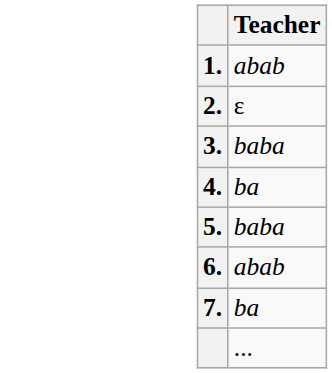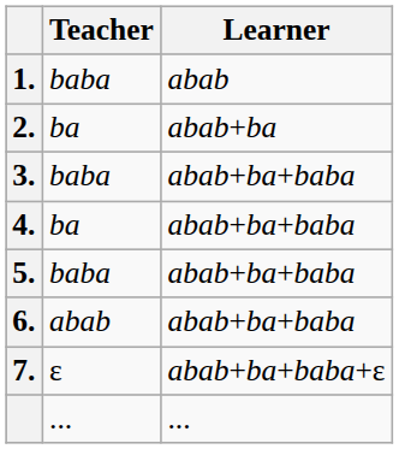+ column: Learner | abab | abab+ba | abab+ba+baba | abab+ba+baba | abab+ba+baba | abab+ba+baba | abab+ba+baba+ε | ...
1. | Teacher: abab -> baba
2. | Teacher: ε -> ba
7. | Teacher: ba -> ε
